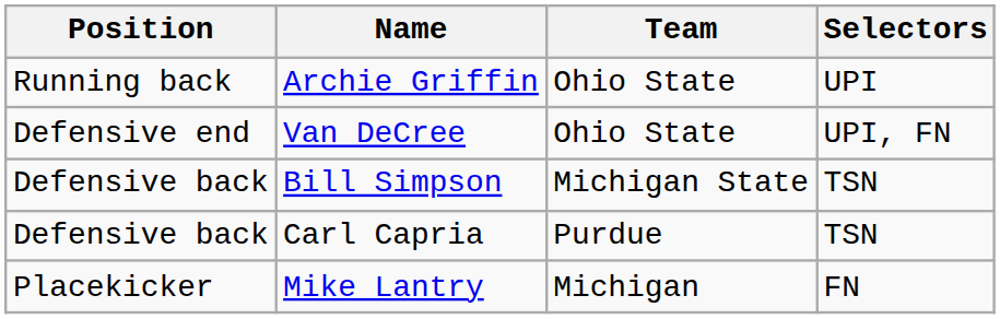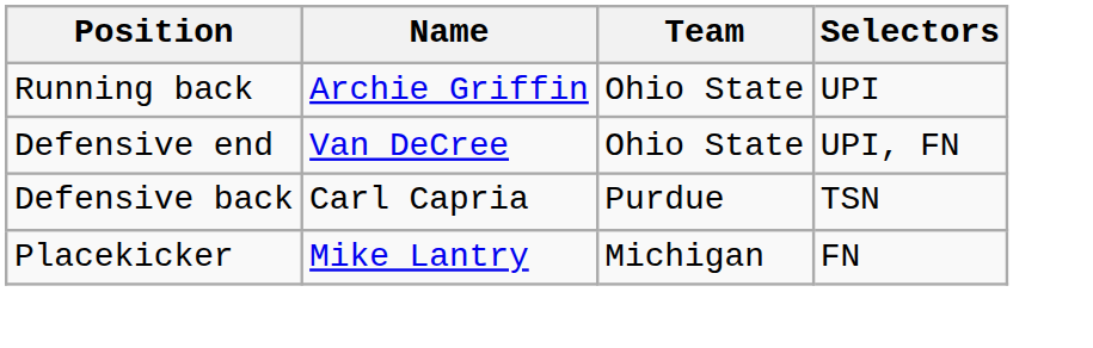- row: Defensive back | Bill Simpson | Michigan State | TSN
